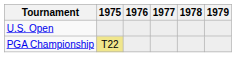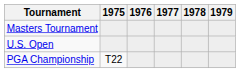+ row: Masters Tournament
PGA Championship | 1975: khaki background -> no background
